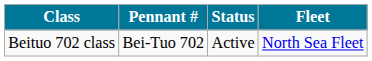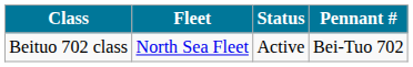columns swapped: Pennant # <-> Fleet
